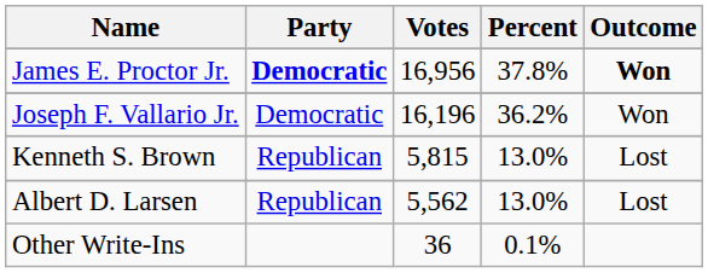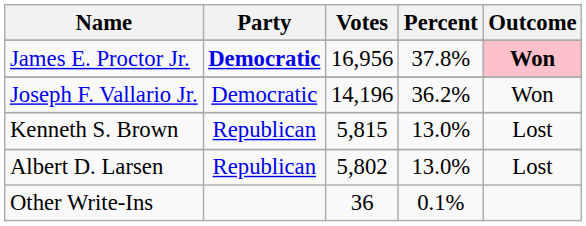James E. Proctor Jr. | Outcome: no background -> pink background
Joseph F. Vallario Jr. | Votes: 16,196 -> 14,196
Albert D. Larsen | Votes: 5,562 -> 5,802
